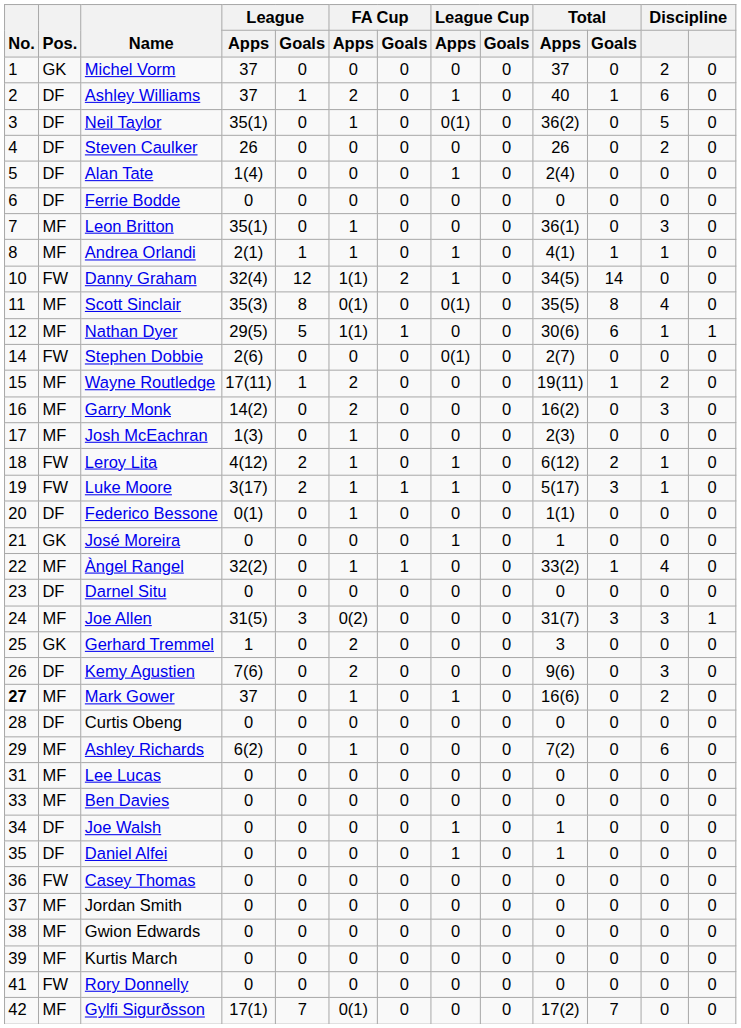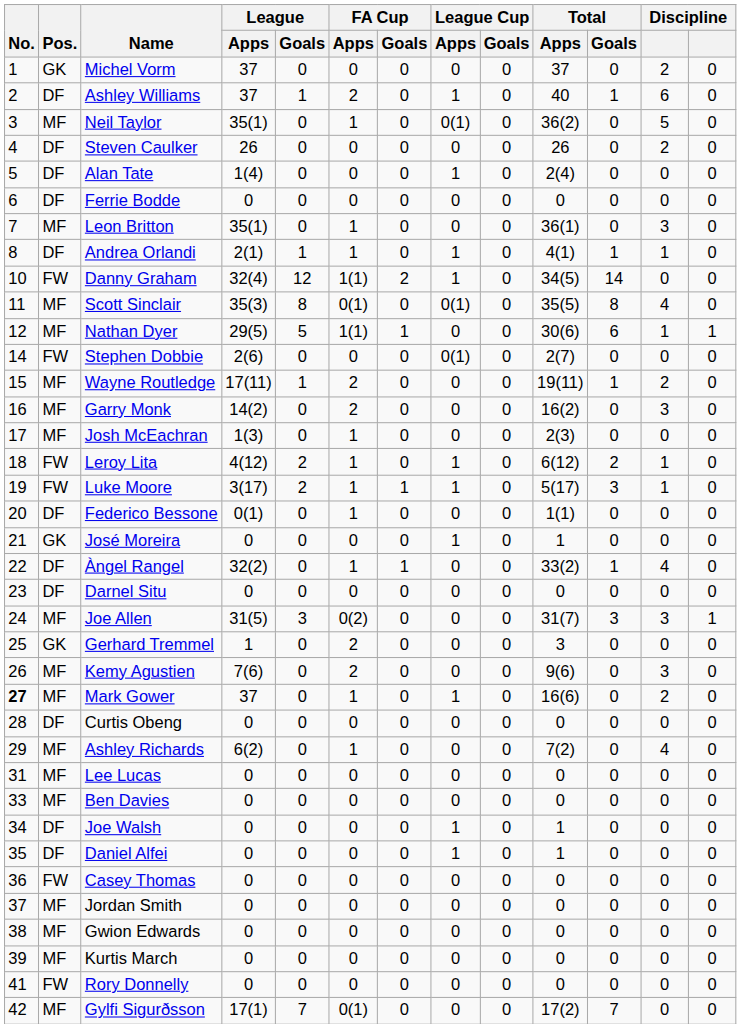Neil Taylor | Pos.: DF -> MF
Andrea Orlandi | Pos.: MF -> DF
Àngel Rangel | Pos.: MF -> DF
Kemy Agustien | Pos.: DF -> MF
Ashley Richards | column 12: 6 -> 4
